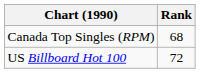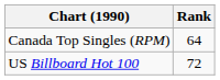Canada Top Singles (RPM) | Rank: 68 -> 64
